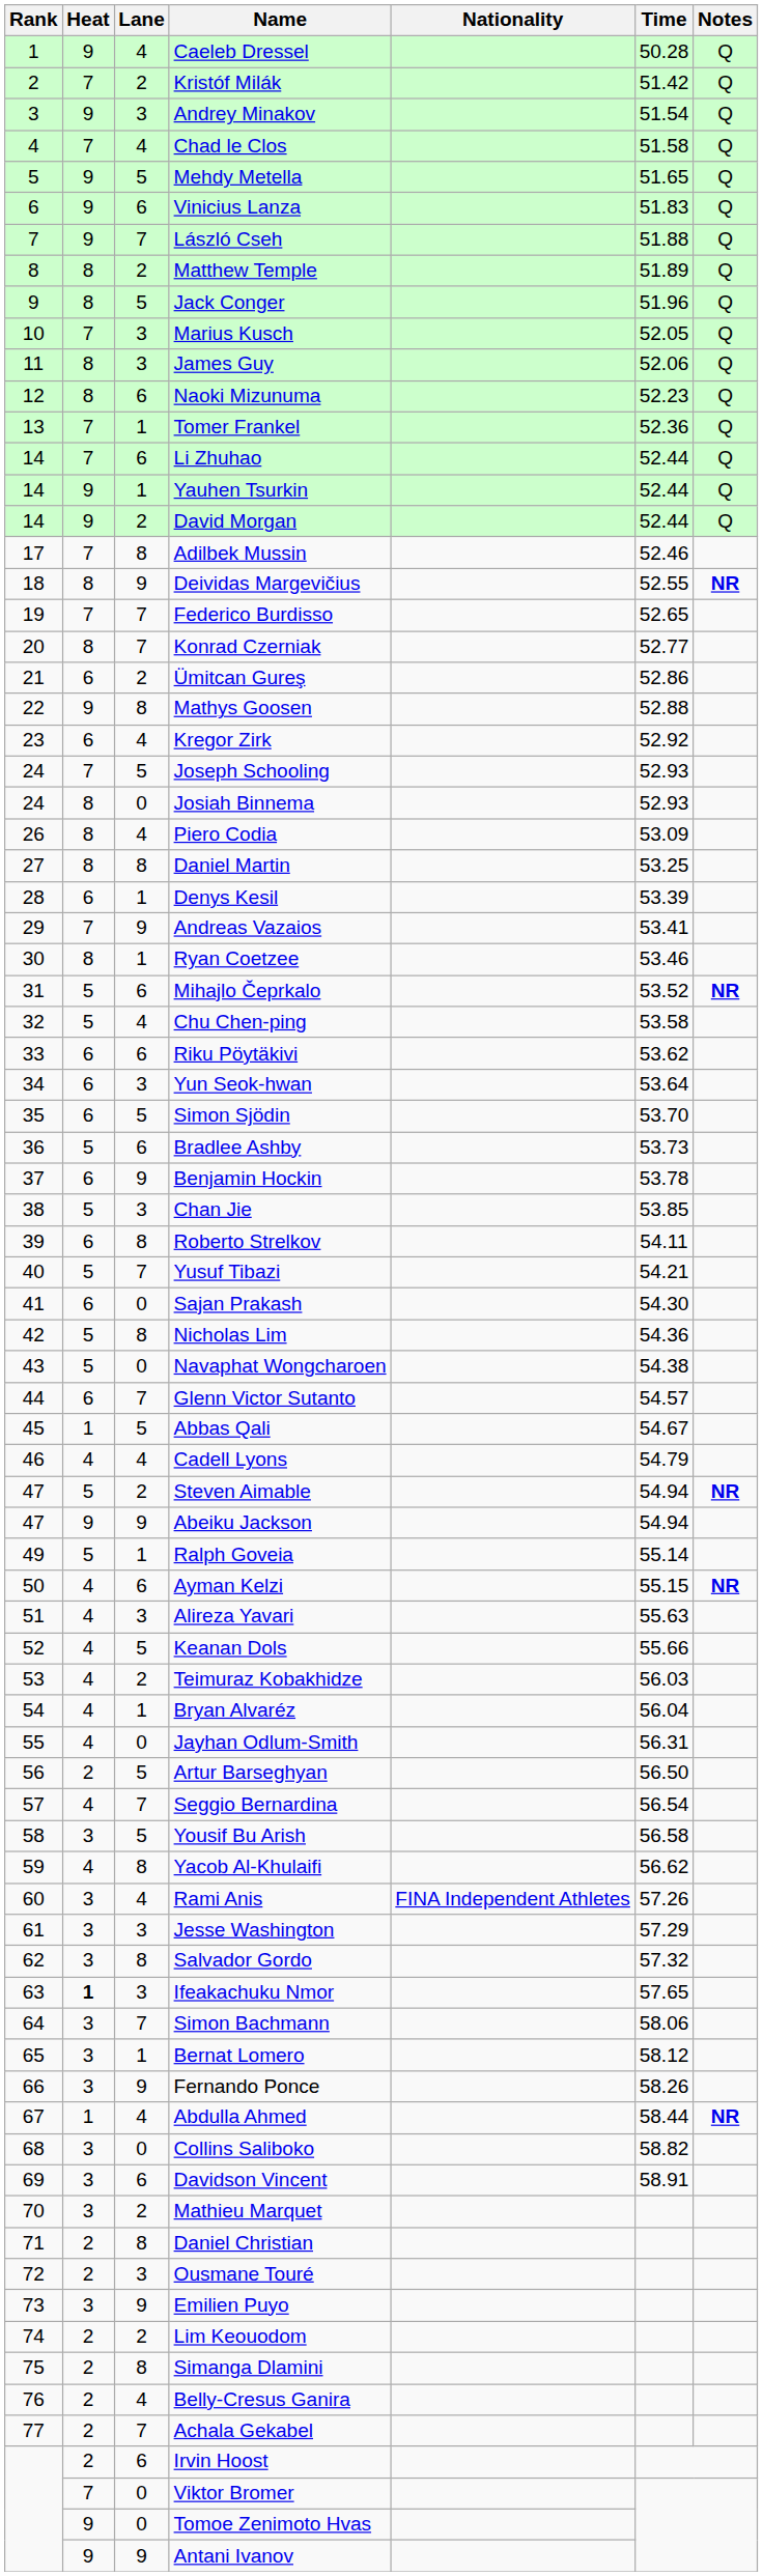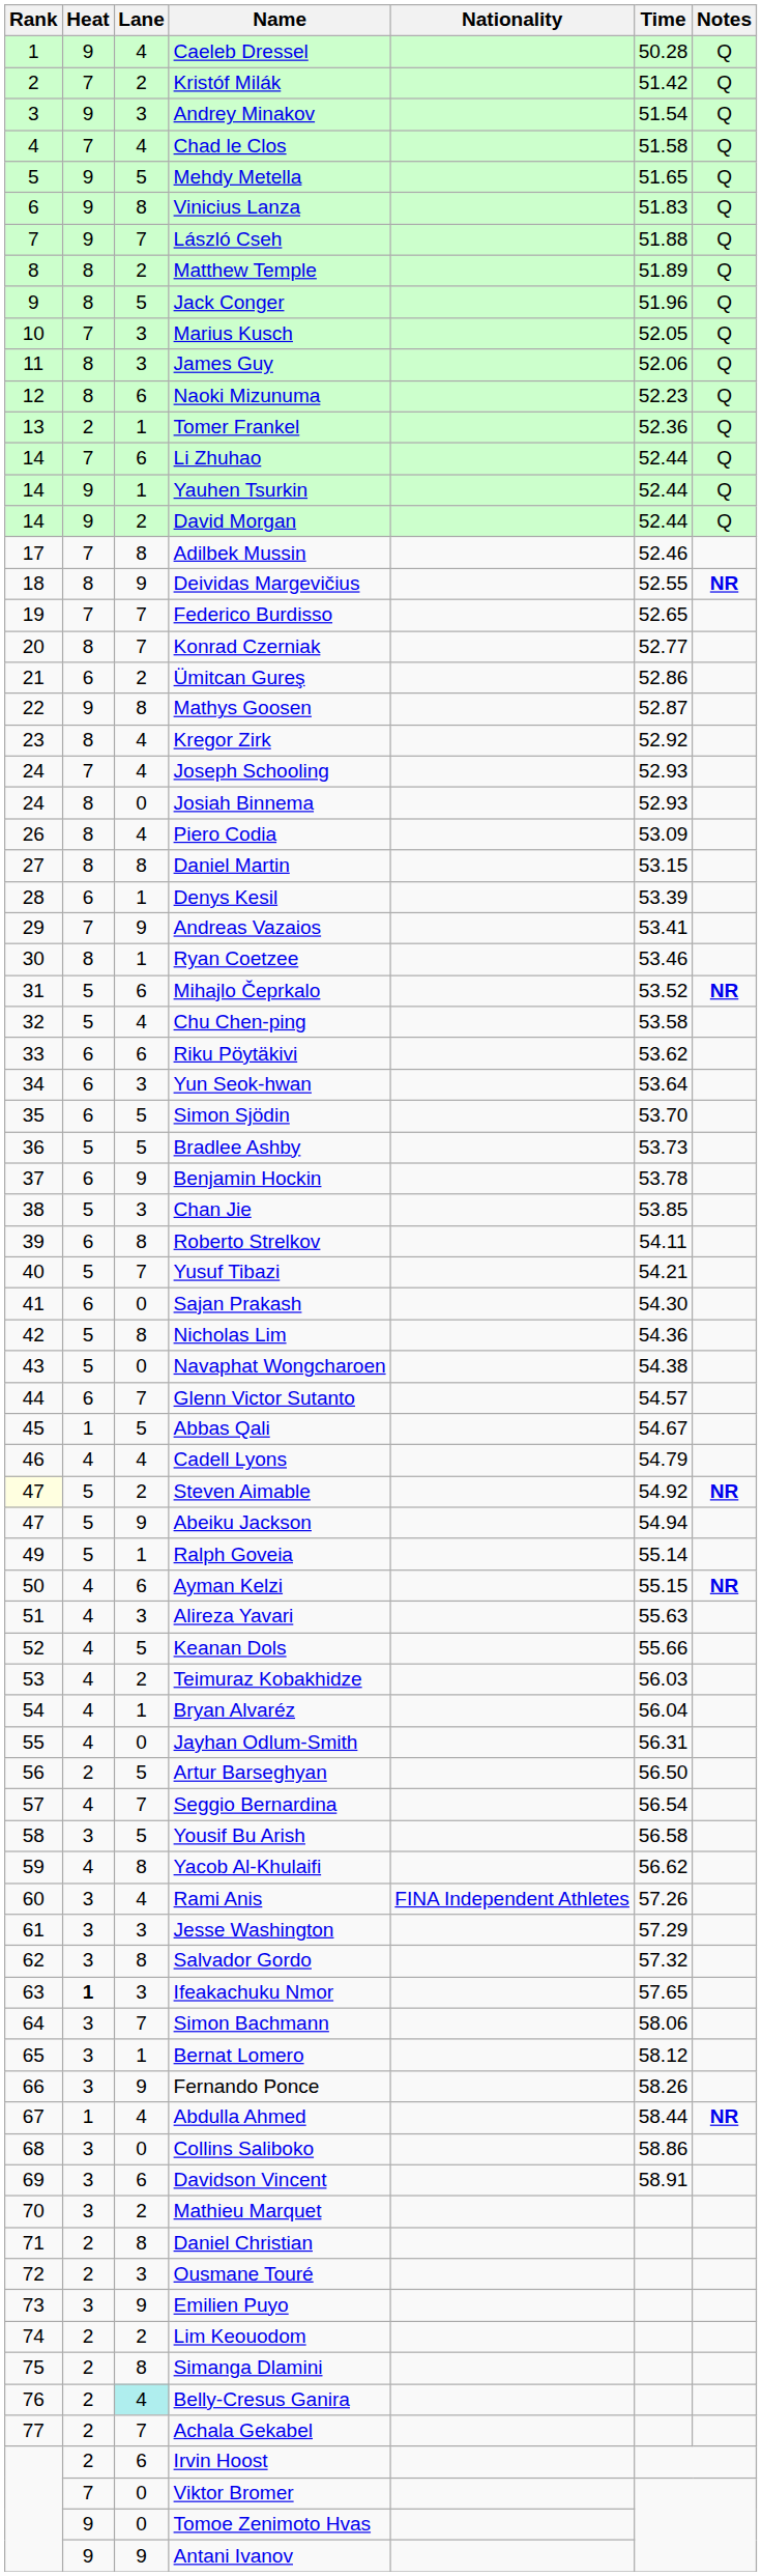Vinicius Lanza | Lane: 6 -> 8
Tomer Frankel | Heat: 7 -> 2
Mathys Goosen | Time: 52.88 -> 52.87
Kregor Zirk | Heat: 6 -> 8
Joseph Schooling | Lane: 5 -> 4
Daniel Martin | Time: 53.25 -> 53.15
Bradlee Ashby | Lane: 6 -> 5
Steven Aimable | Rank: no background -> lightyellow background
Steven Aimable | Time: 54.94 -> 54.92
Abeiku Jackson | Heat: 9 -> 5
Collins Saliboko | Time: 58.82 -> 58.86
Belly-Cresus Ganira | Lane: no background -> paleturquoise background
